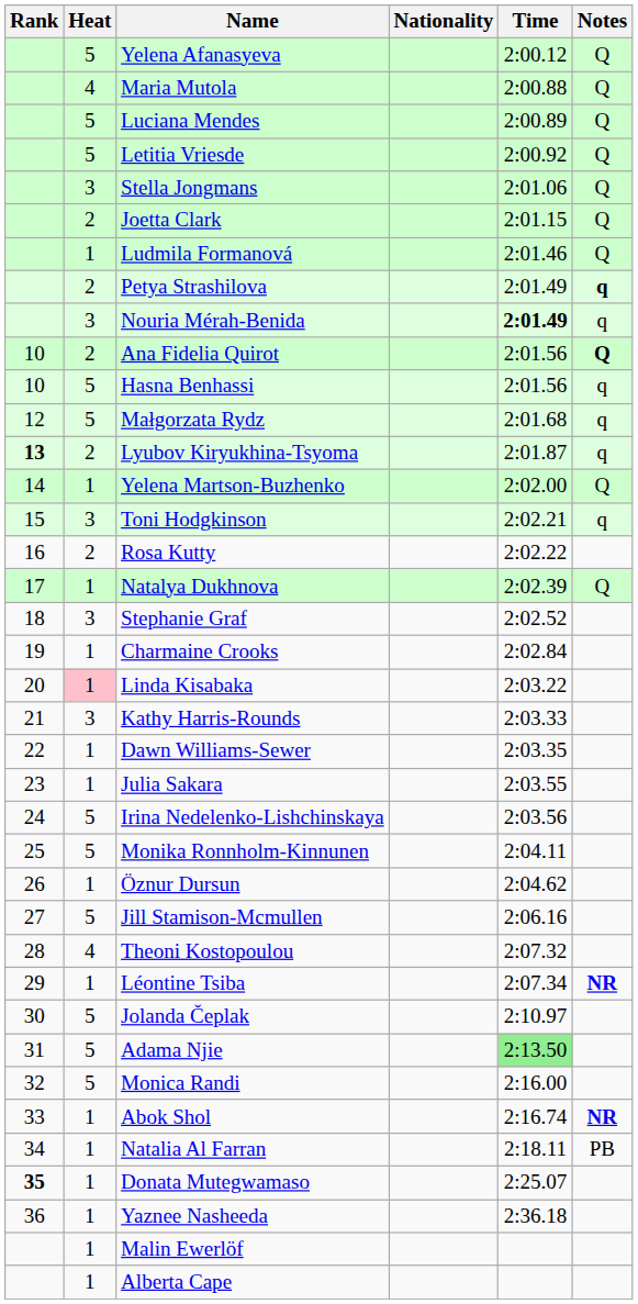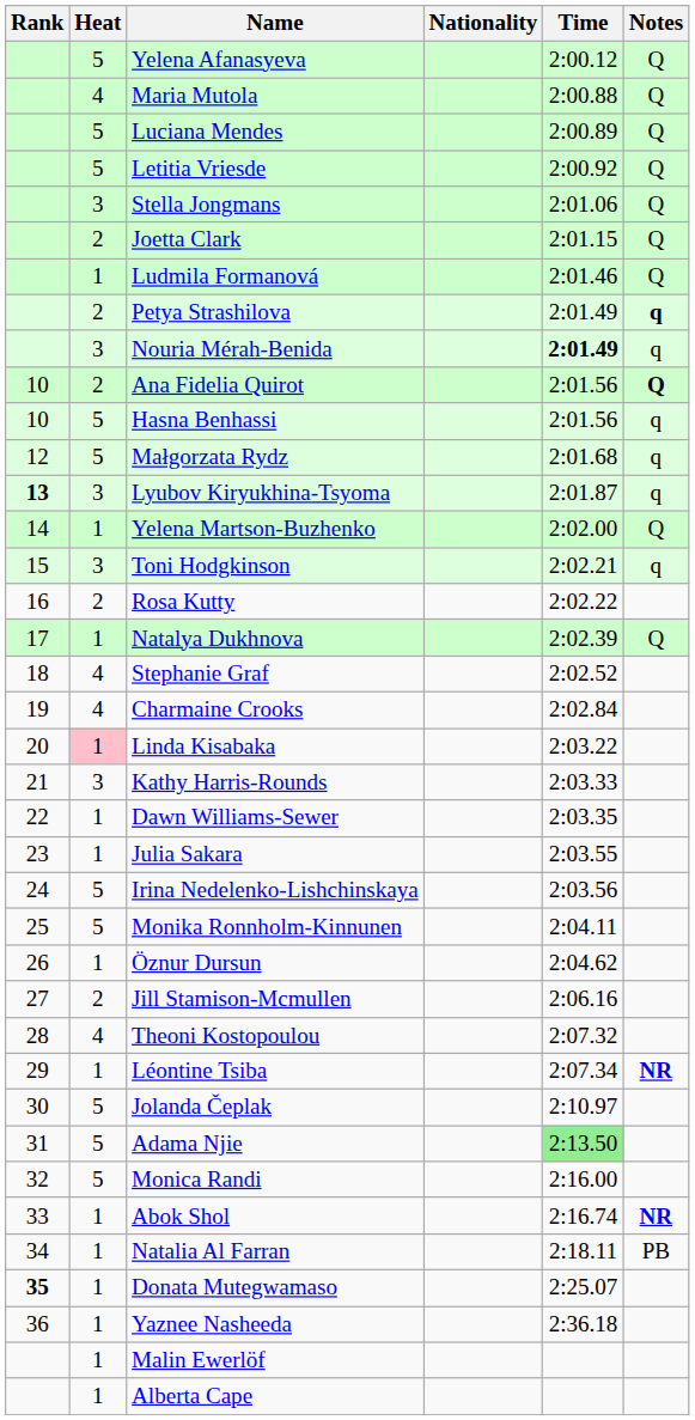Lyubov Kiryukhina-Tsyoma | Heat: 2 -> 3
Stephanie Graf | Heat: 3 -> 4
Charmaine Crooks | Heat: 1 -> 4
Jill Stamison-Mcmullen | Heat: 5 -> 2
